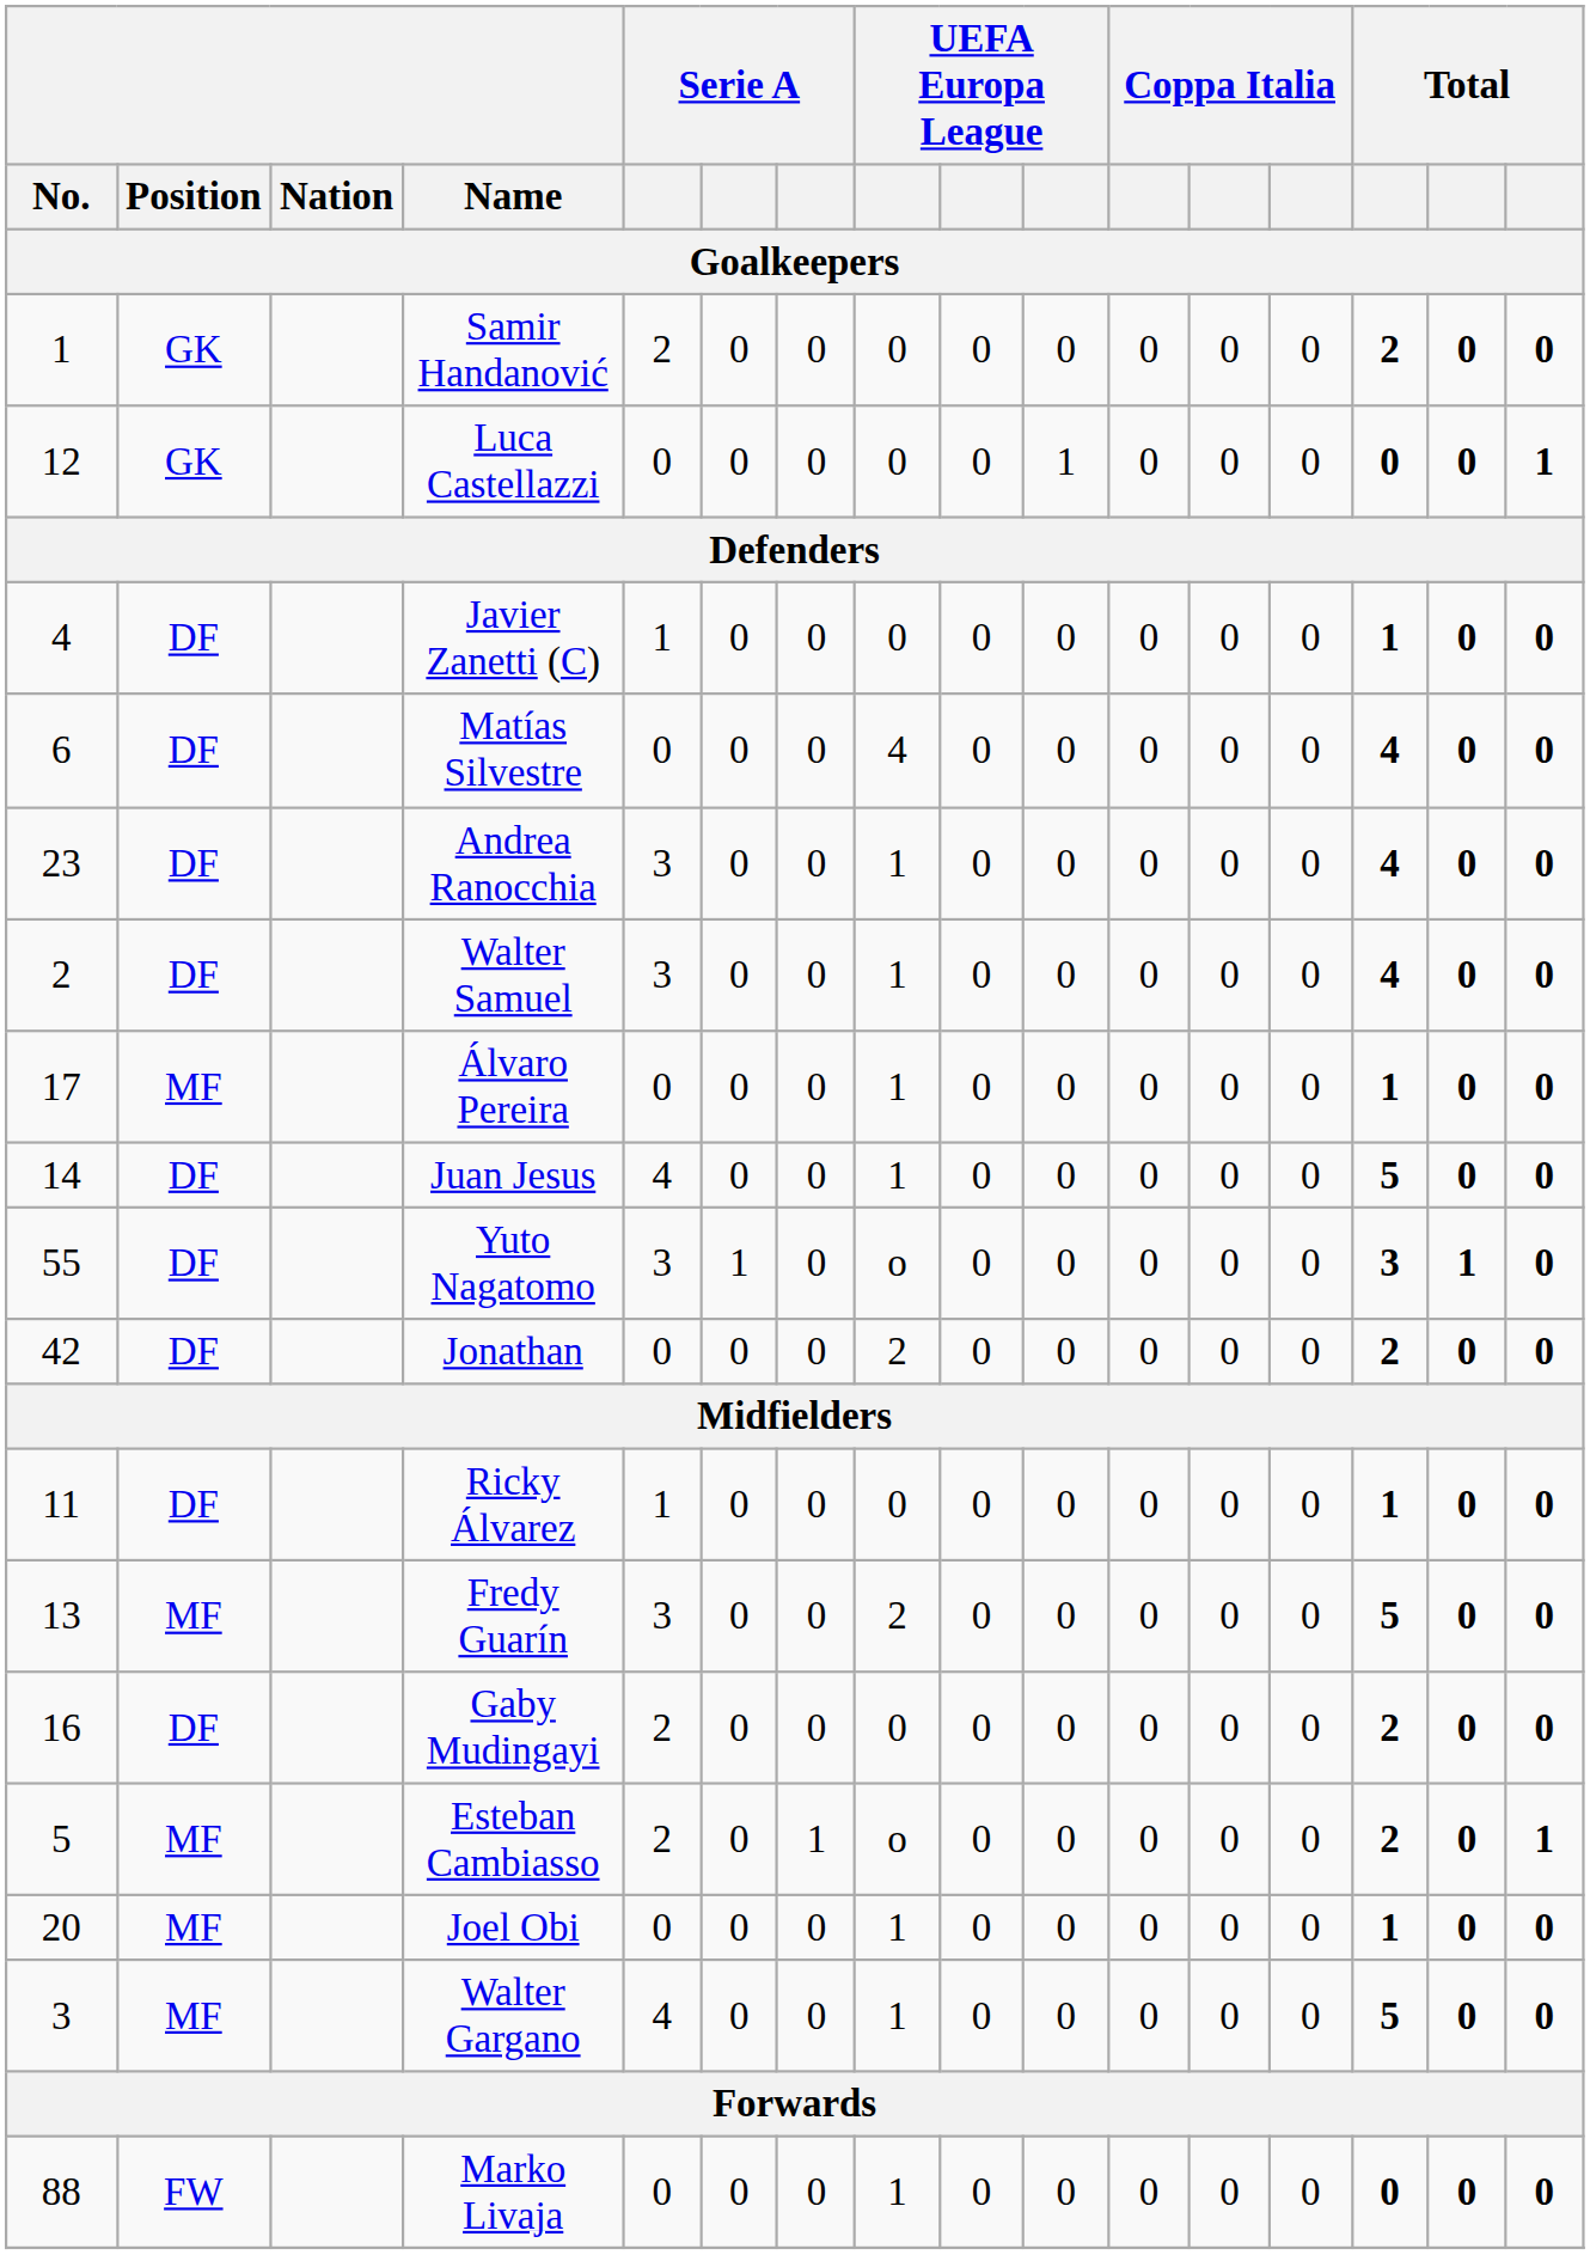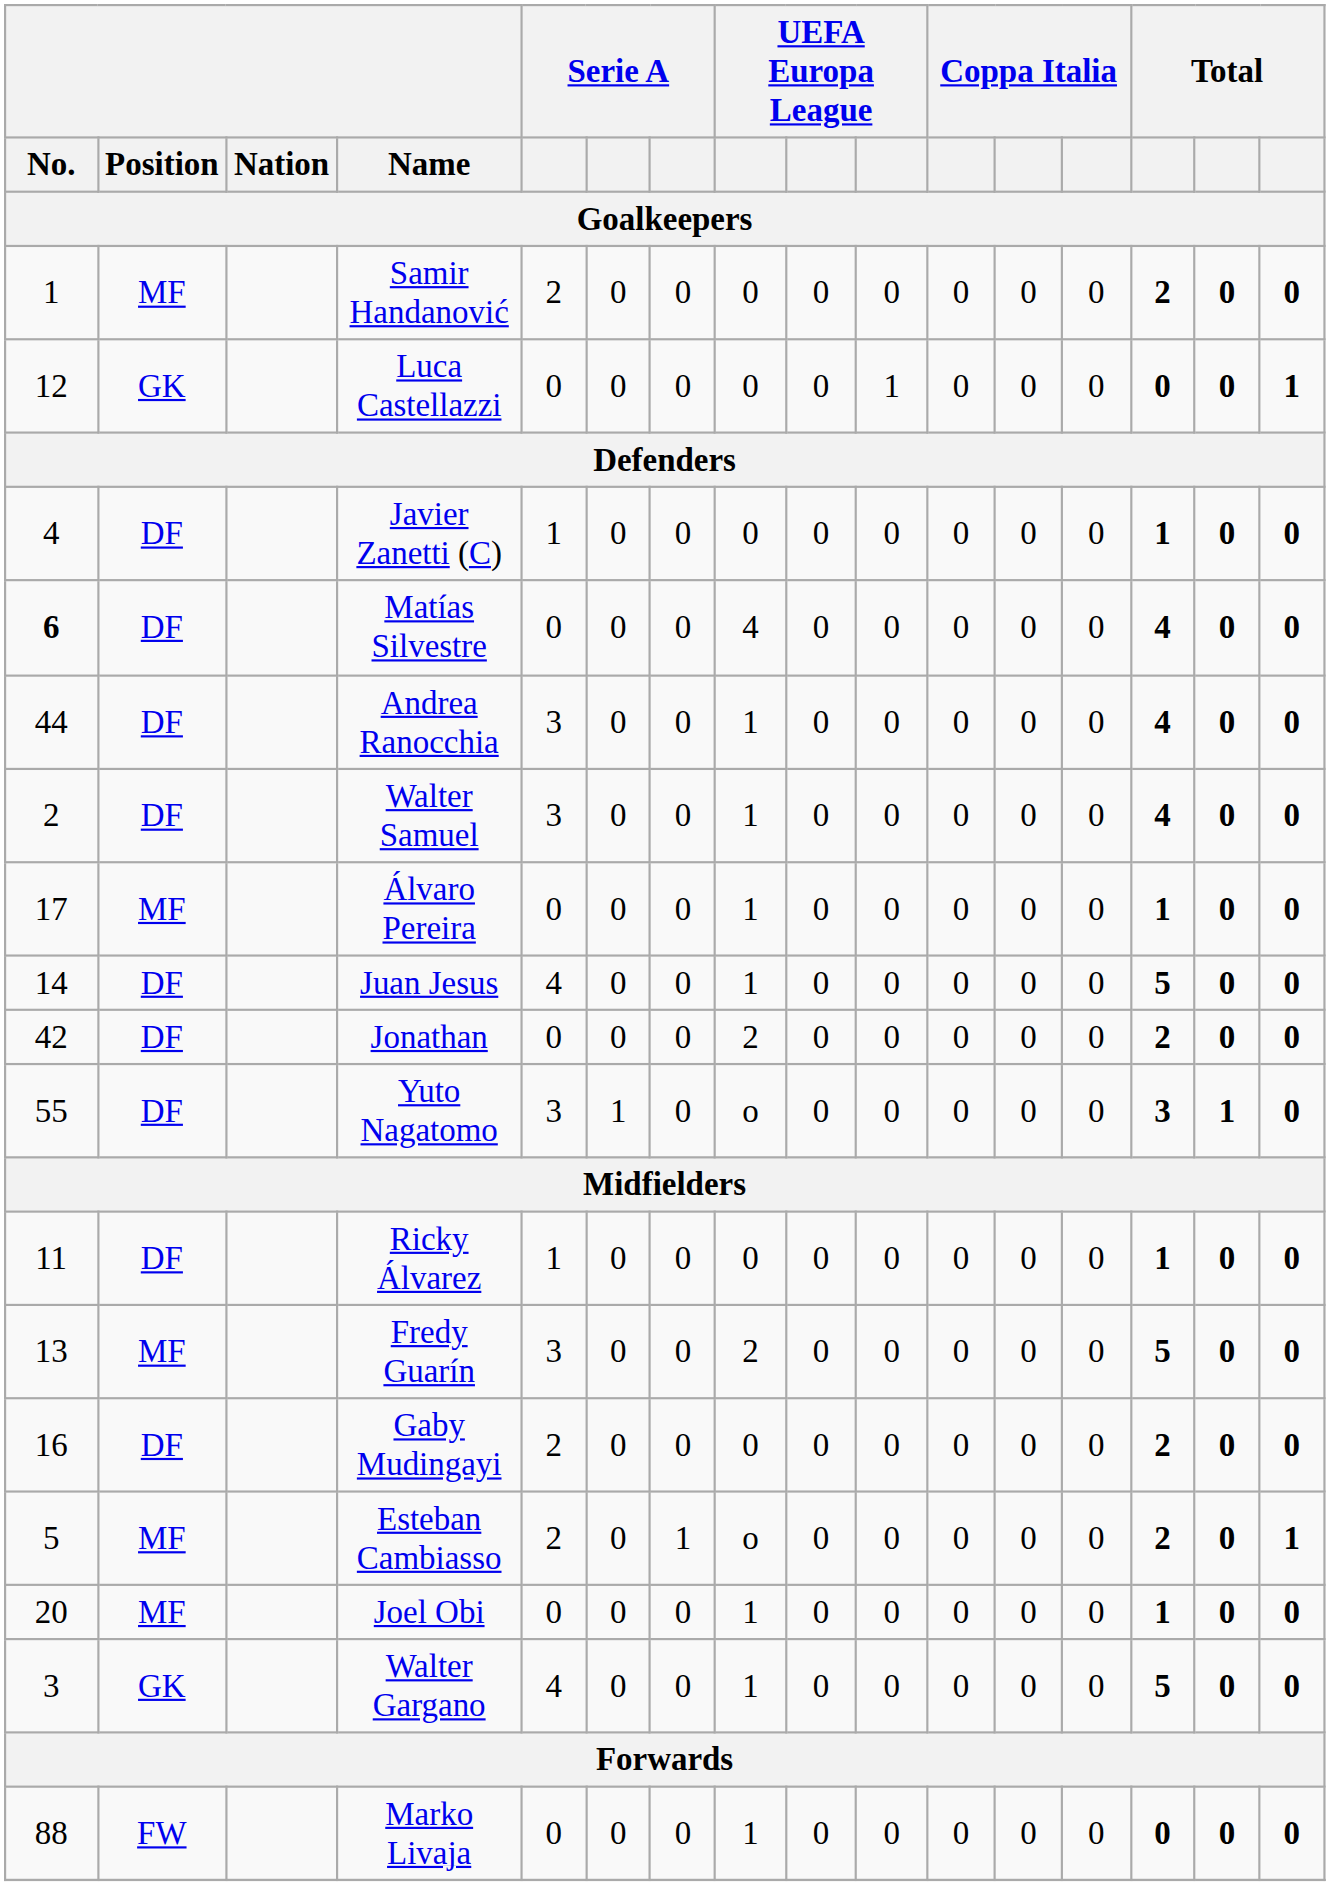Samir Handanović | Position: GK -> MF
Matías Silvestre | No.: normal -> bold
Andrea Ranocchia | No.: 23 -> 44
rows swapped: Jonathan <-> Yuto Nagatomo
Walter Gargano | Position: MF -> GK
